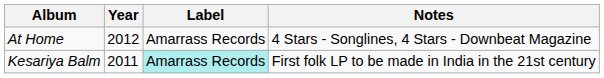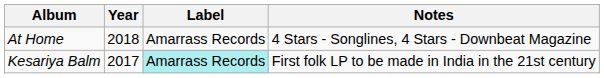At Home | Year: 2012 -> 2018
Kesariya Balm | Year: 2011 -> 2017
